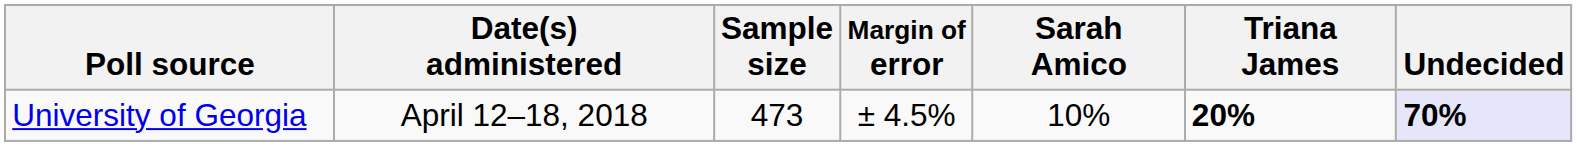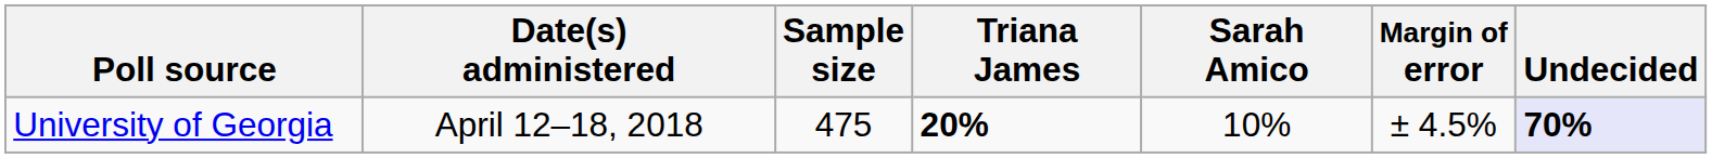columns swapped: Margin of error <-> Triana James
University of Georgia | Sample size: 473 -> 475
